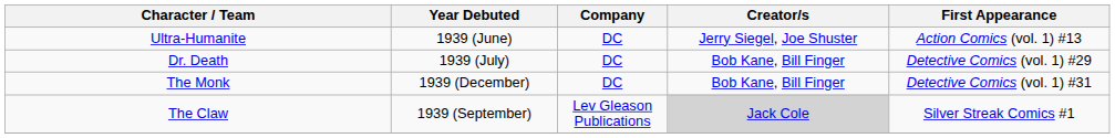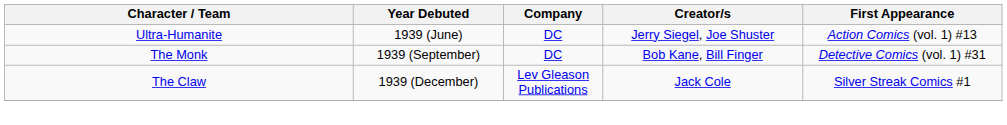- row: Dr. Death | 1939 (July) | DC | Bob Kane, Bill Finger | Detective Comics (vol. 1) #29
The Monk | Year Debuted: 1939 (December) -> 1939 (September)
The Claw | Year Debuted: 1939 (September) -> 1939 (December)
The Claw | Creator/s: lightgrey background -> no background
